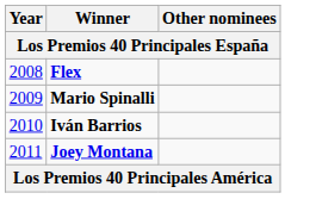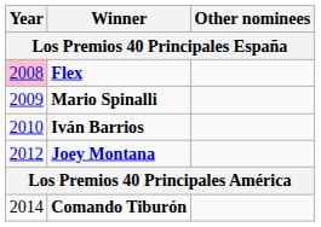Flex | Year: no background -> pink background
Joey Montana | Year: 2011 -> 2012
+ row: 2014 | Comando Tiburón
